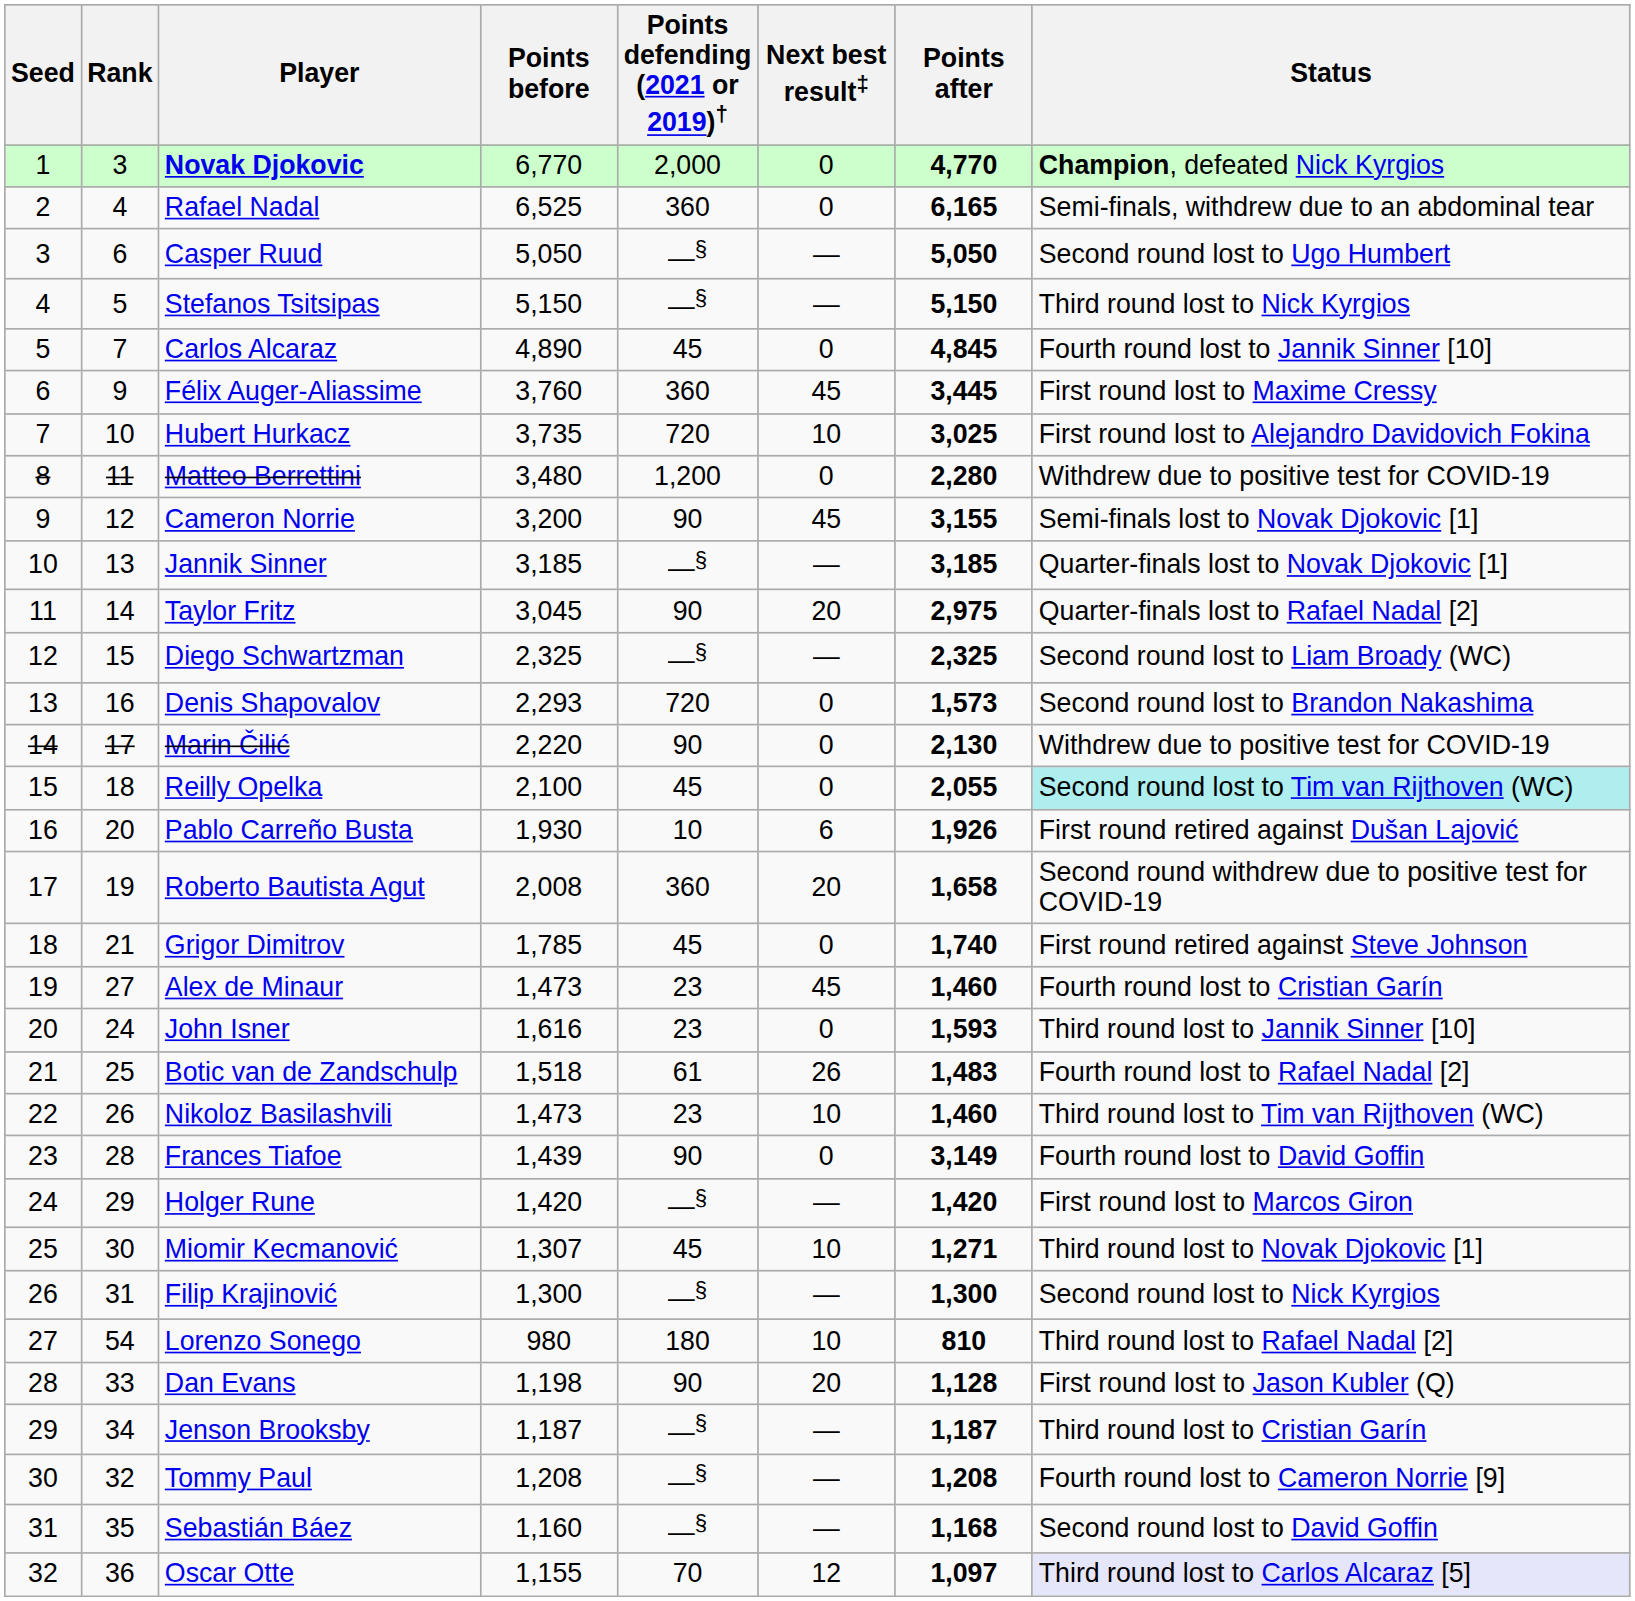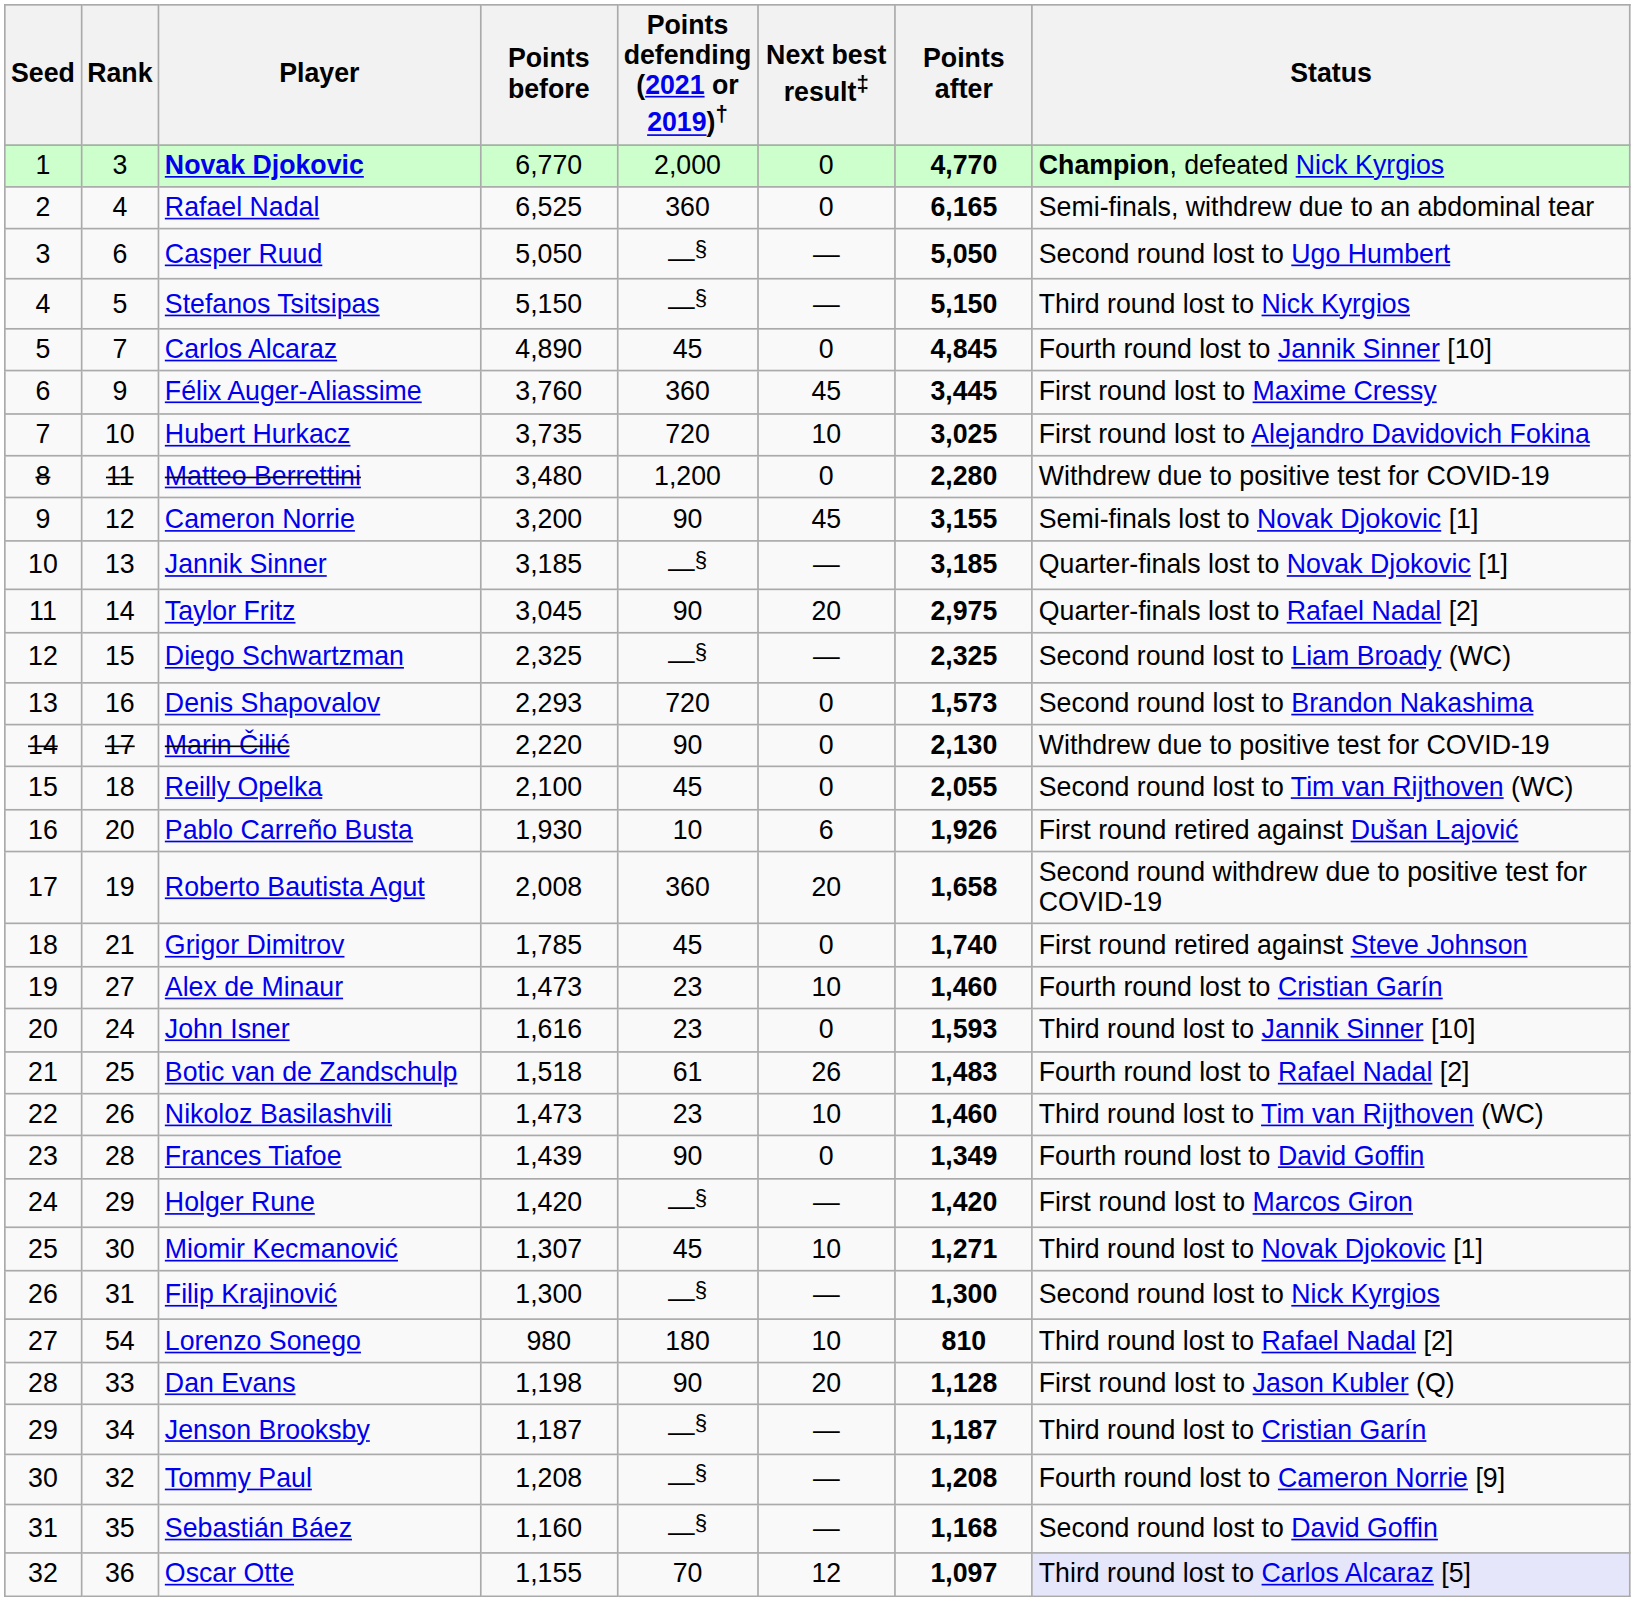Reilly Opelka | Status: paleturquoise background -> no background
Alex de Minaur | Next best result‡: 45 -> 10
Frances Tiafoe | Points after: 3,149 -> 1,349
